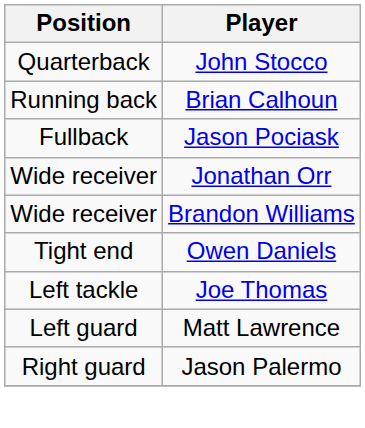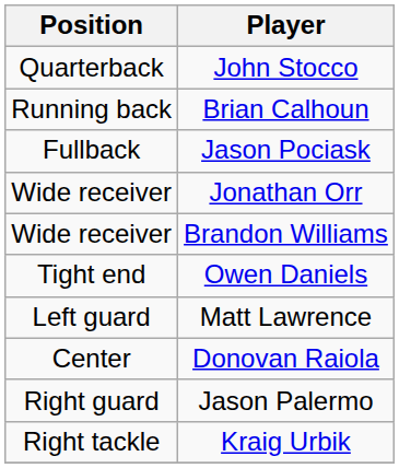- row: Left tackle | Joe Thomas
+ row: Center | Donovan Raiola
+ row: Right tackle | Kraig Urbik
